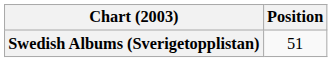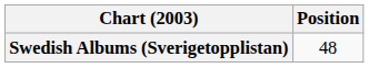Swedish Albums (Sverigetopplistan) | Position: 51 -> 48
